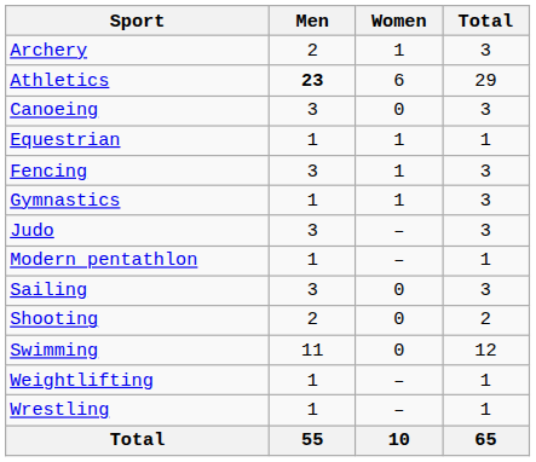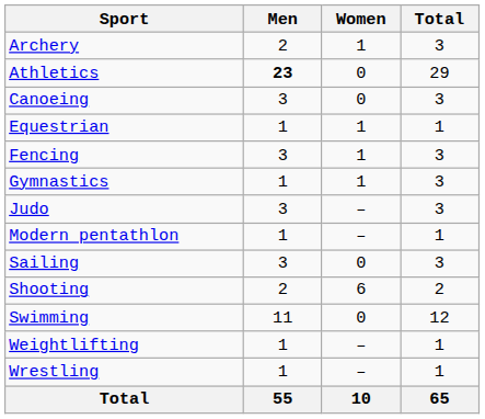Athletics | Women: 6 -> 0
Shooting | Women: 0 -> 6
